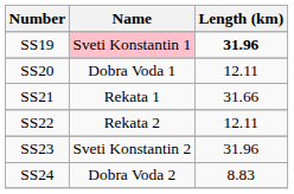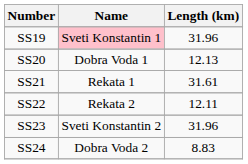SS19 | Length (km): bold -> normal
SS20 | Length (km): 12.11 -> 12.13
SS21 | Length (km): 31.66 -> 31.61
